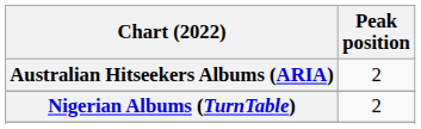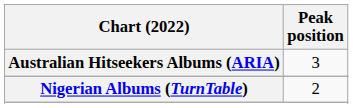Australian Hitseekers Albums (ARIA) | Peak position: 2 -> 3
